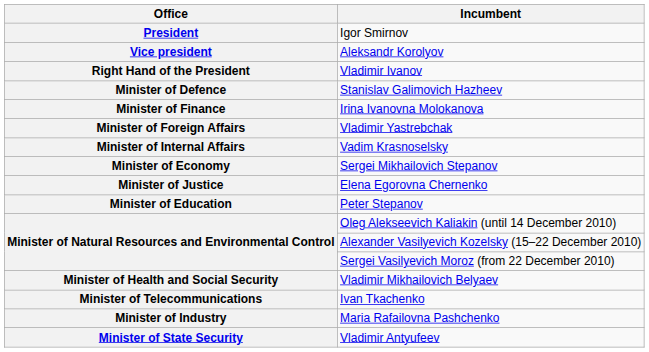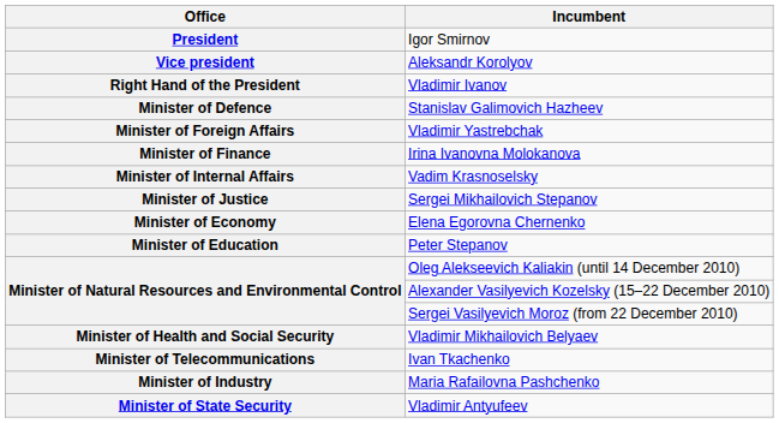rows swapped: Irina Ivanovna Molokanova <-> Vladimir Yastrebchak
Sergei Mikhailovich Stepanov | Office: Minister of Economy -> Minister of Justice
Elena Egorovna Chernenko | Office: Minister of Justice -> Minister of Economy
